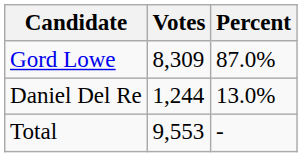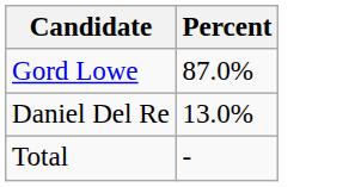- column: Votes | 8,309 | 1,244 | 9,553
